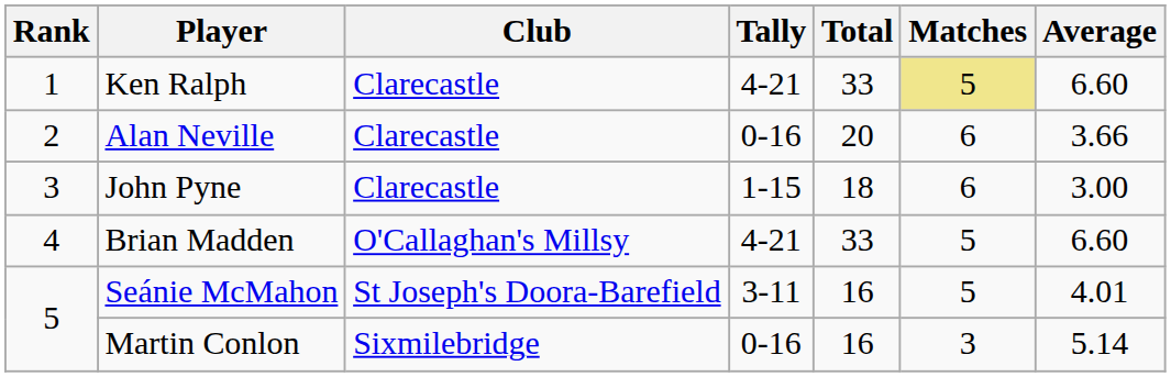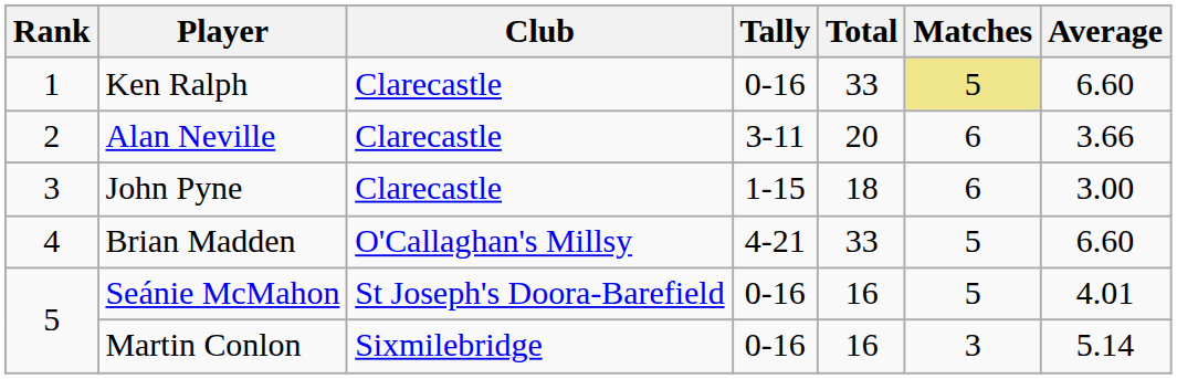Ken Ralph | Tally: 4-21 -> 0-16
Alan Neville | Tally: 0-16 -> 3-11
Seánie McMahon | Tally: 3-11 -> 0-16
